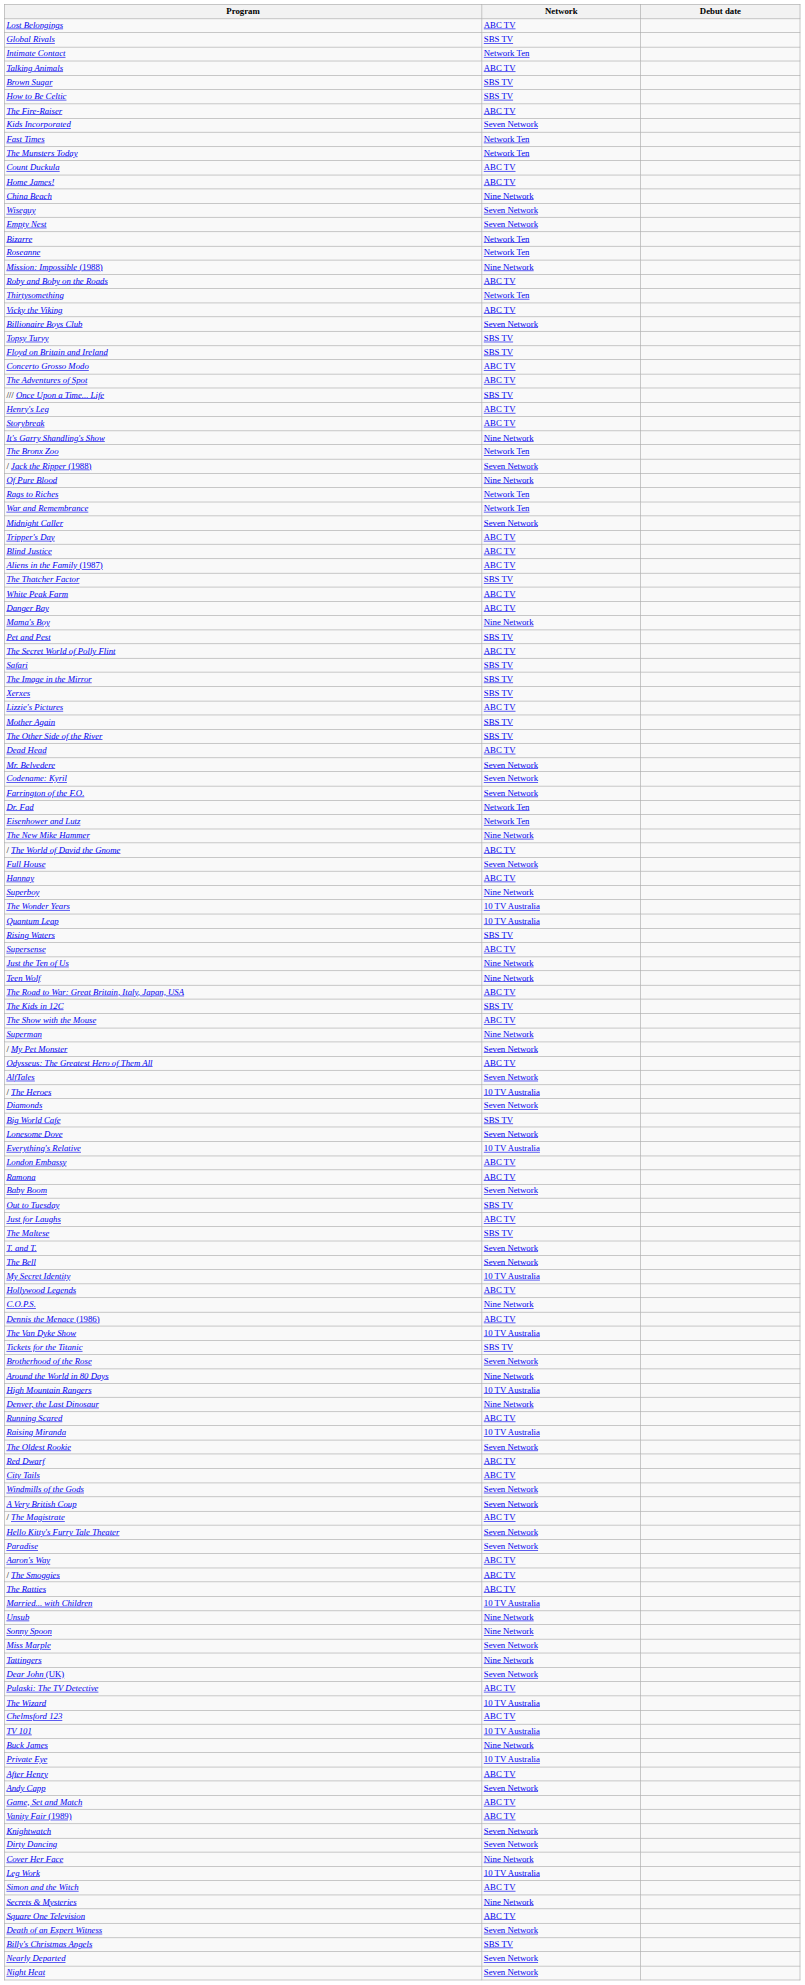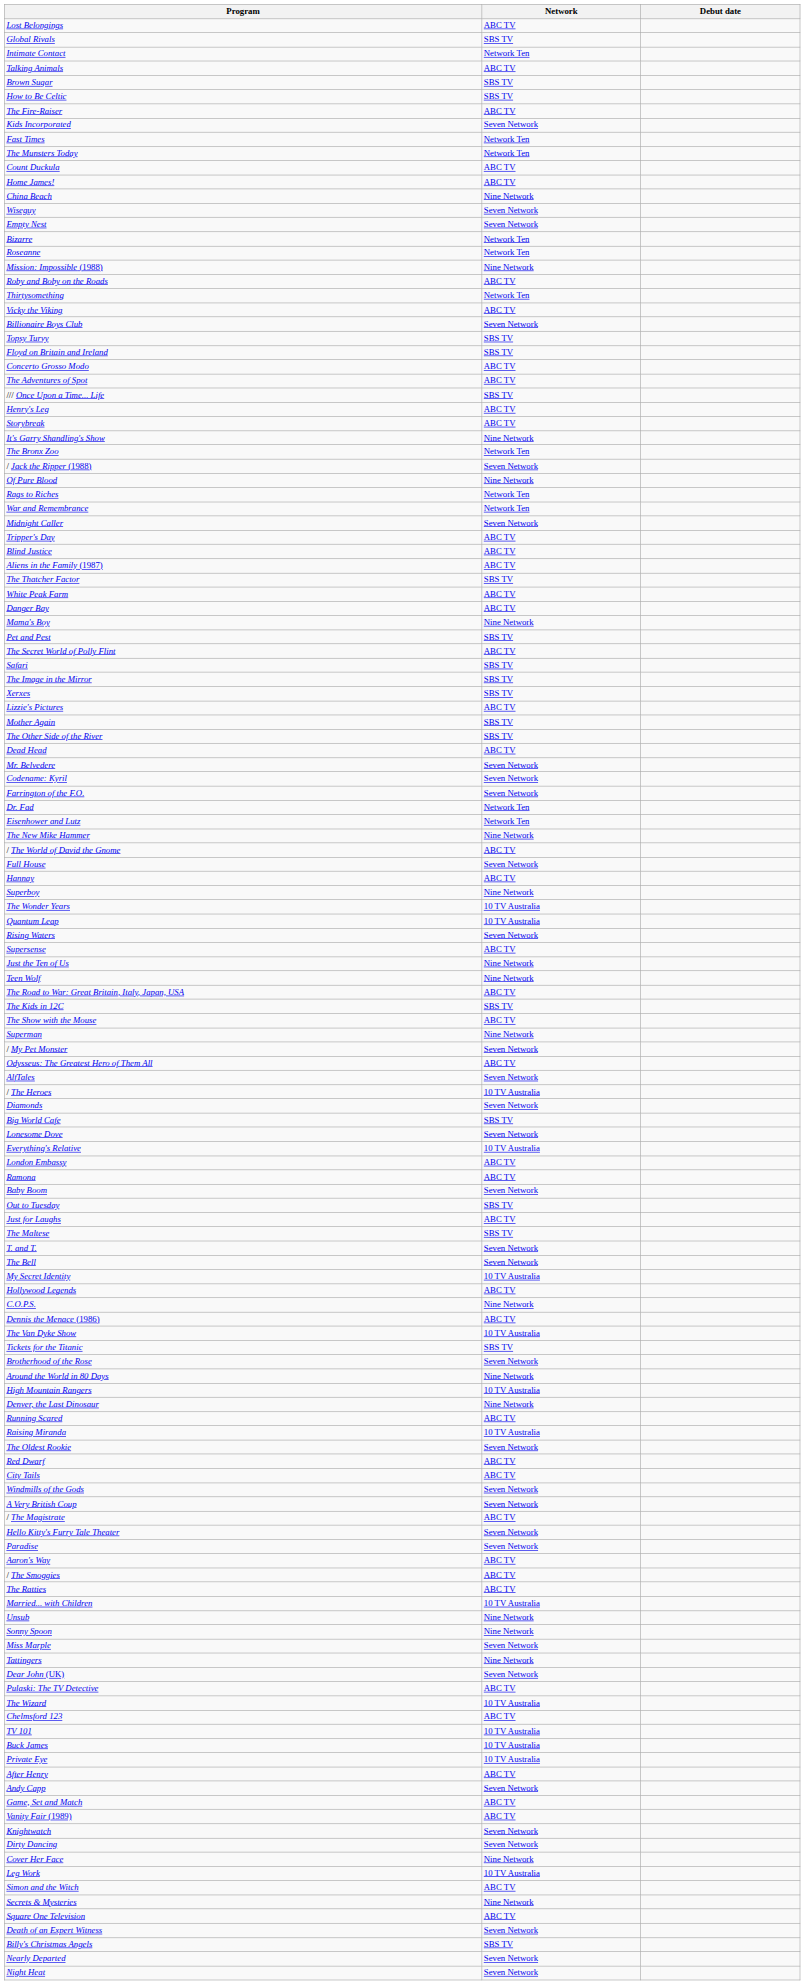Rising Waters | Network: SBS TV -> Seven Network
Buck James | Network: Nine Network -> 10 TV Australia
